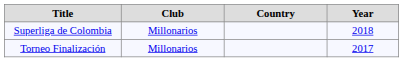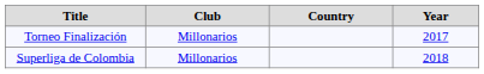rows swapped: Torneo Finalización <-> Superliga de Colombia
